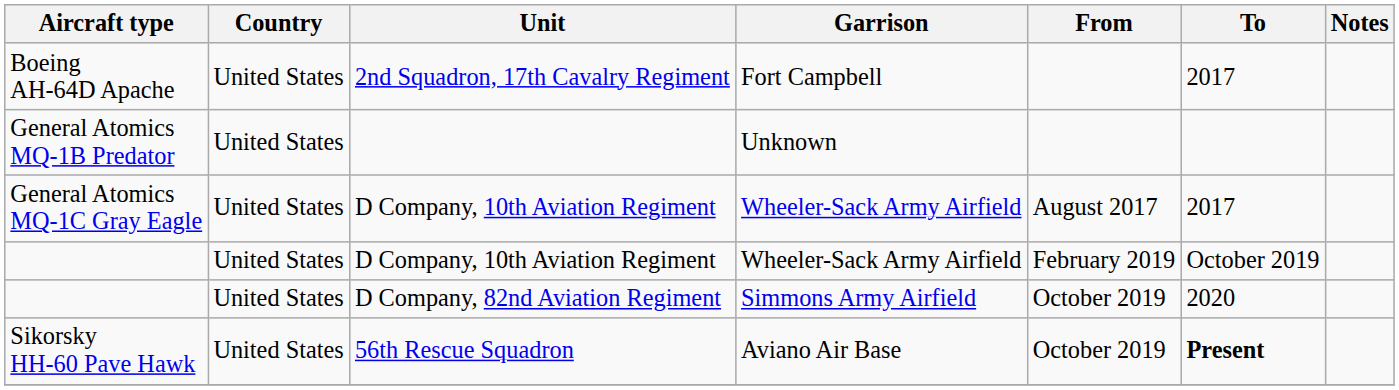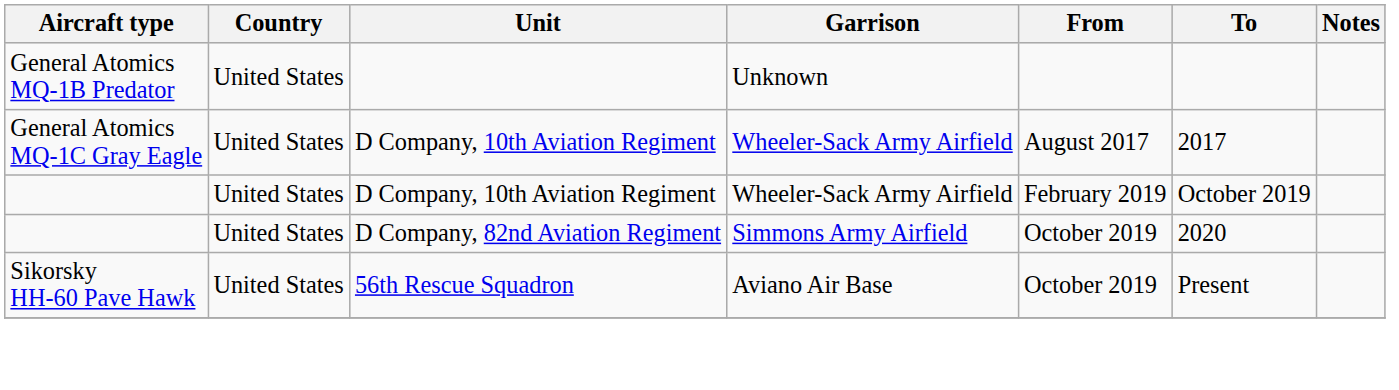- row: Boeing AH-64D Apache | United States | 2nd Squadron, 17th Cavalry Regiment | Fort Campbell | 2017
Sikorsky HH-60 Pave Hawk | To: bold -> normal
